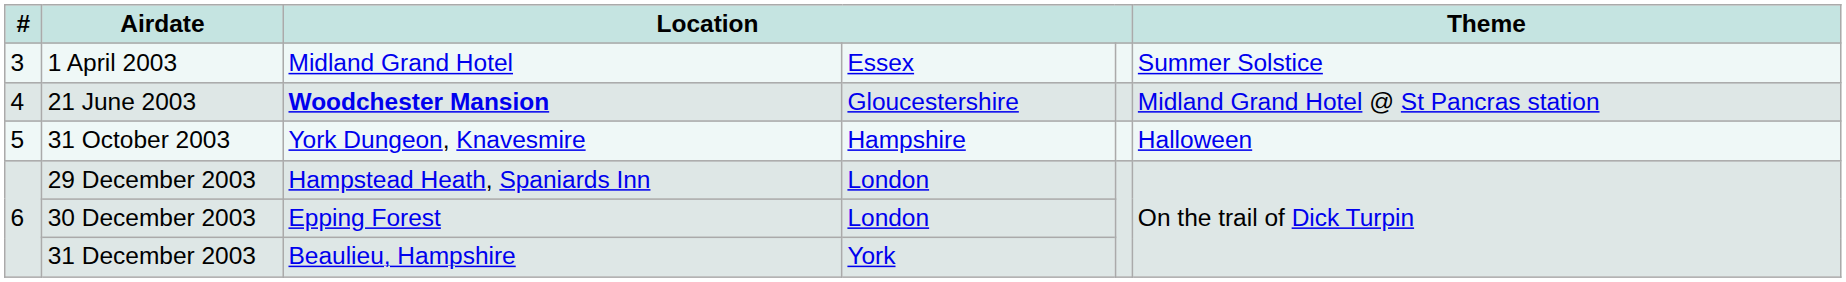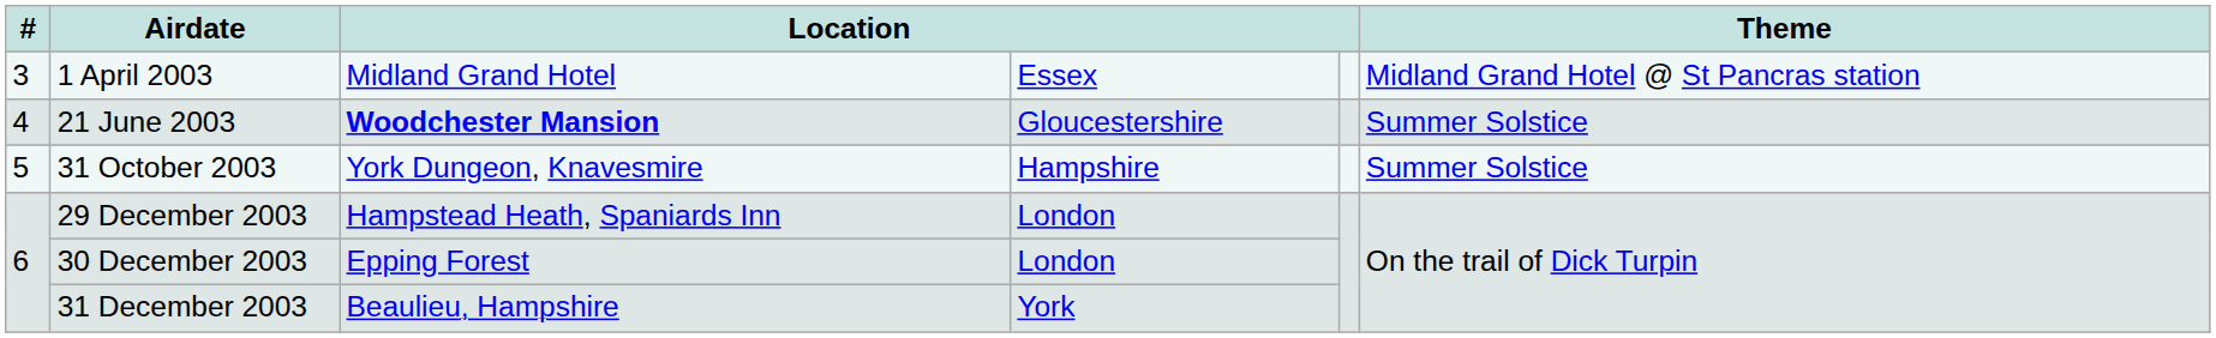1 April 2003 | Theme: Summer Solstice -> Midland Grand Hotel @ St Pancras station
21 June 2003 | Theme: Midland Grand Hotel @ St Pancras station -> Summer Solstice
31 October 2003 | Theme: Halloween -> Summer Solstice
